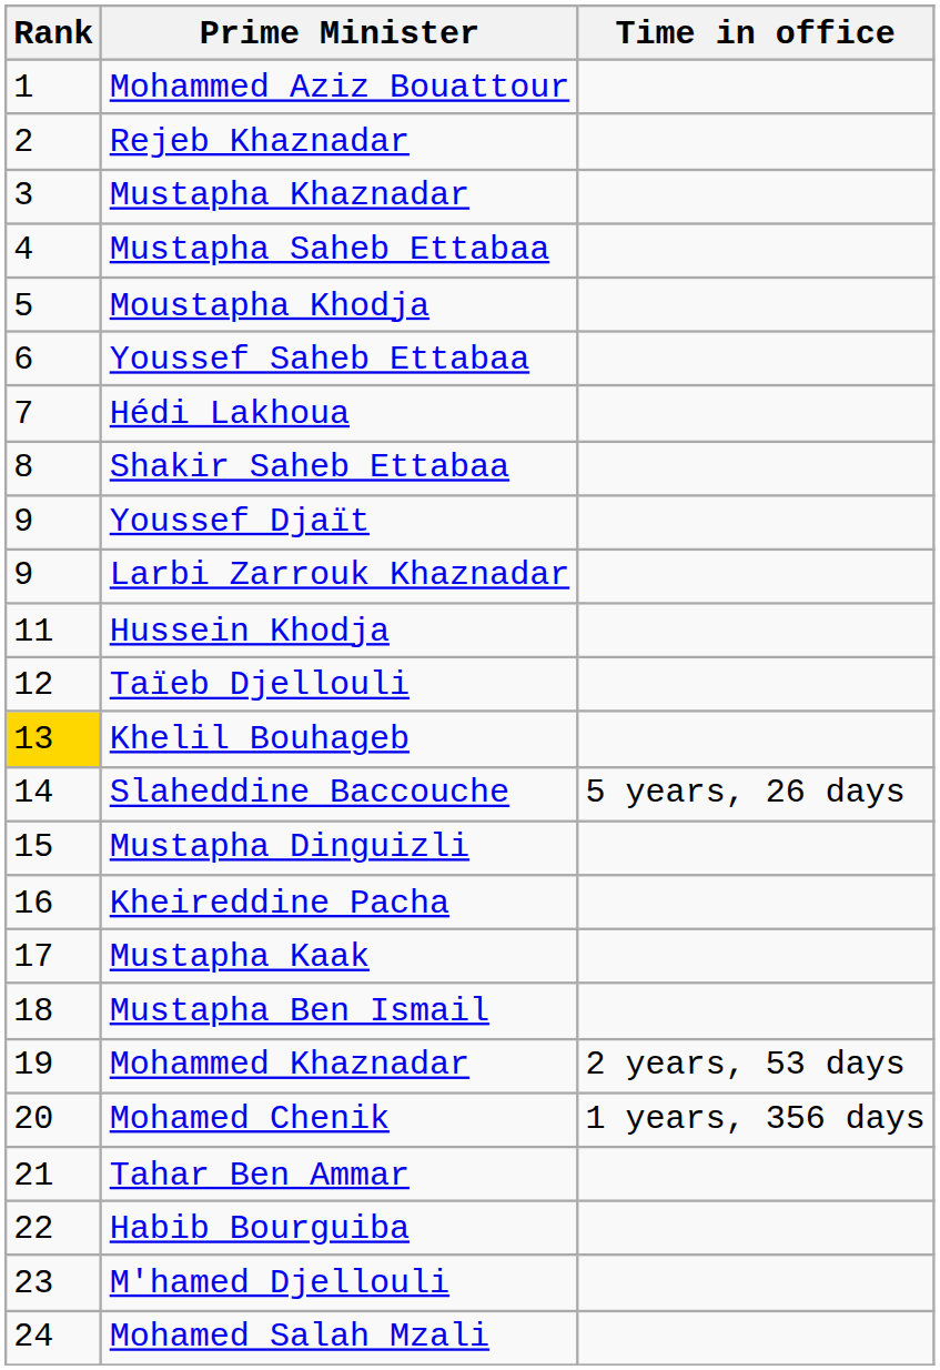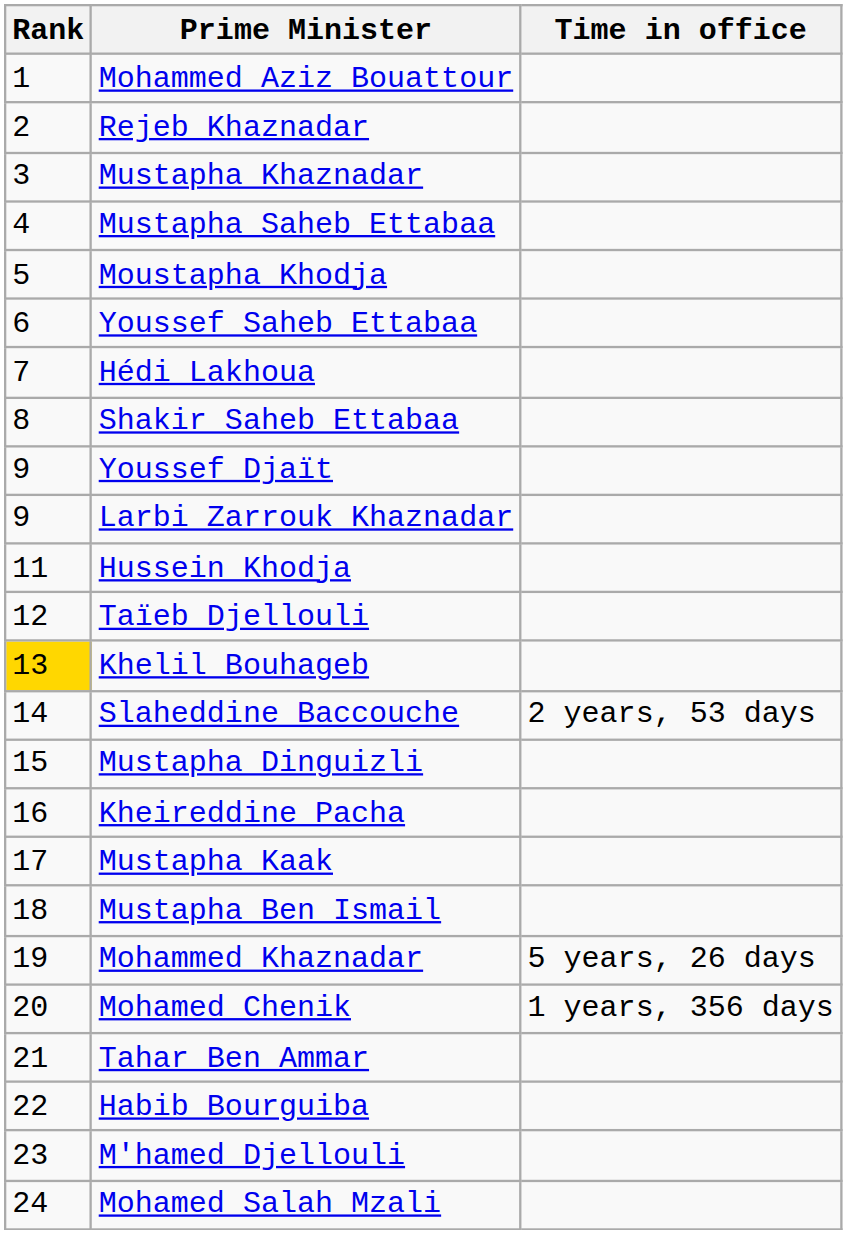Slaheddine Baccouche | Time in office: 5 years, 26 days -> 2 years, 53 days
Mohammed Khaznadar | Time in office: 2 years, 53 days -> 5 years, 26 days
